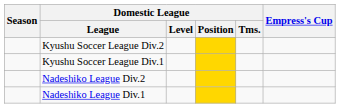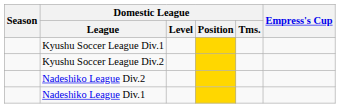rows swapped: Kyushu Soccer League Div.2 <-> Kyushu Soccer League Div.1
